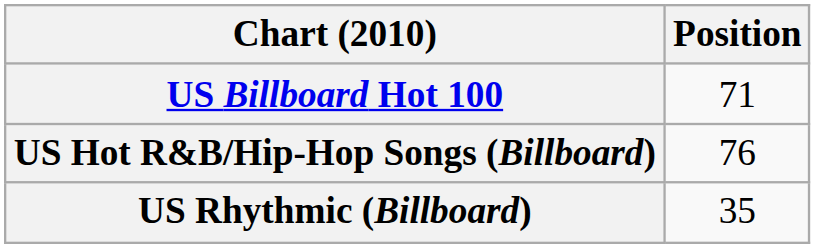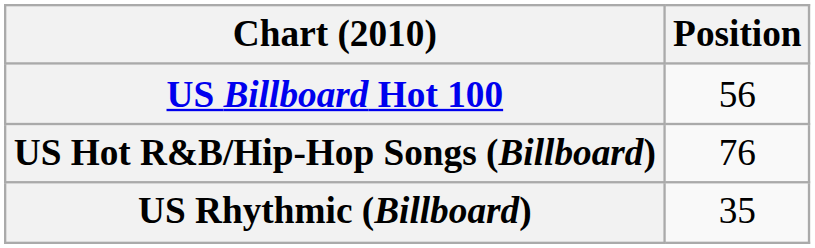US Billboard Hot 100 | Position: 71 -> 56
